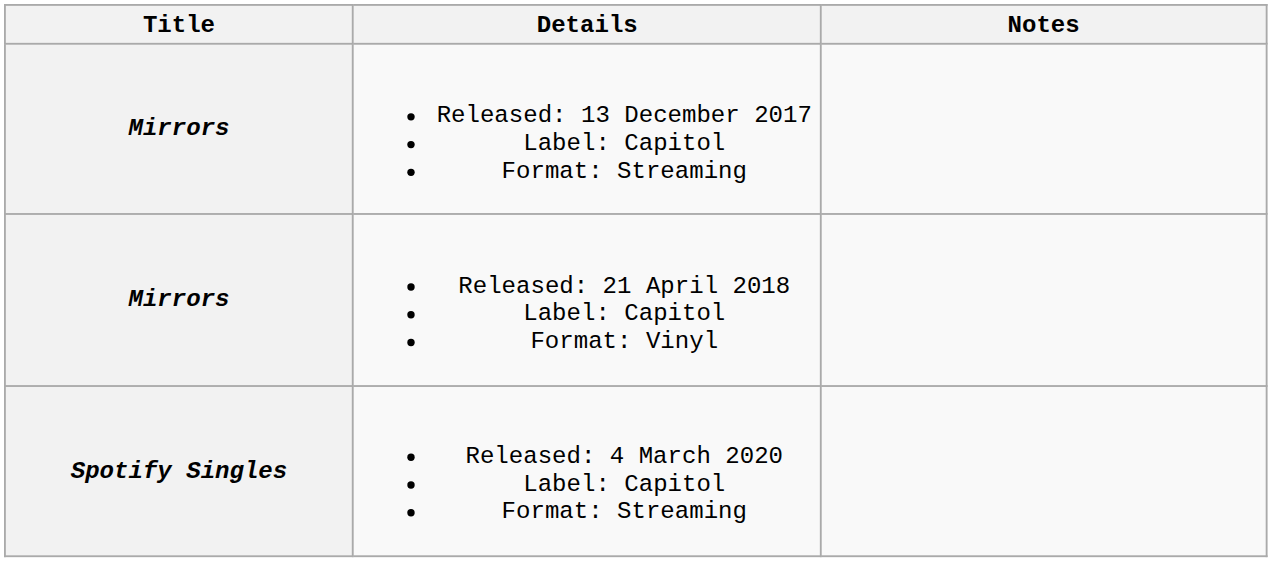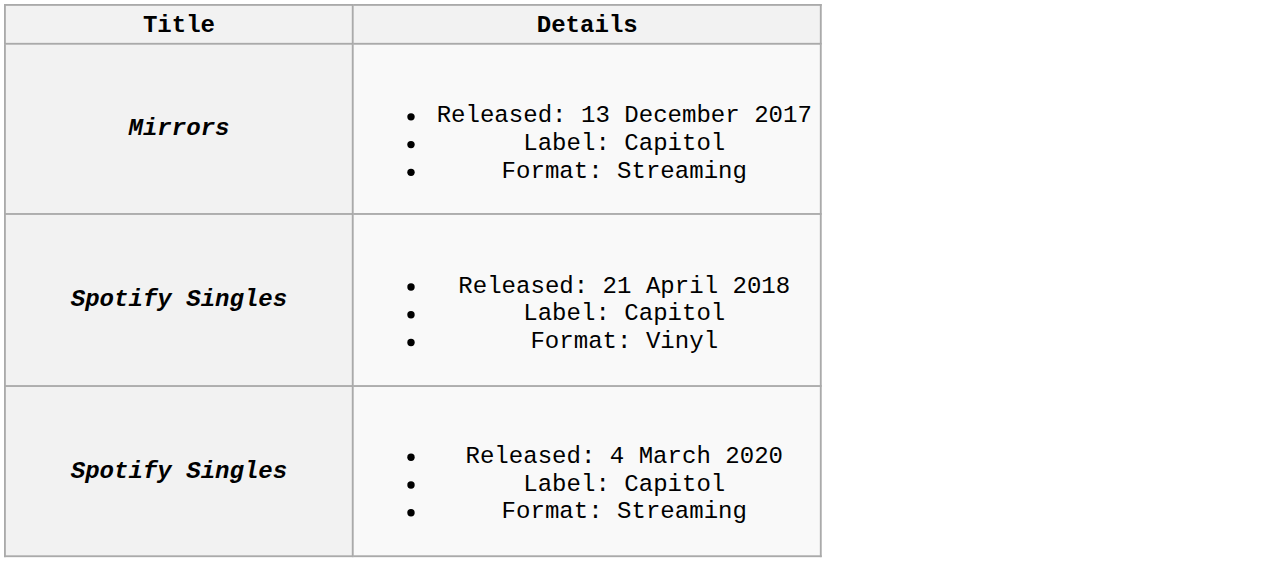- column: Notes
Released: 21 April 2018 Label: Capitol Format: Vinyl | Title: Mirrors -> Spotify Singles
